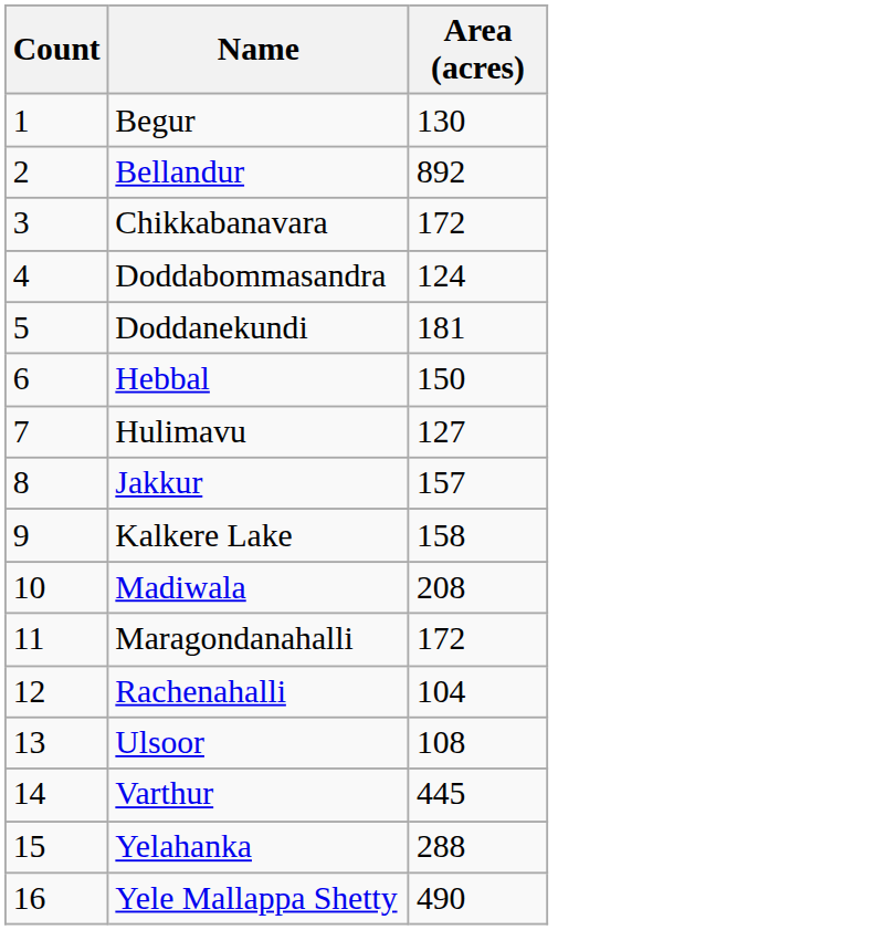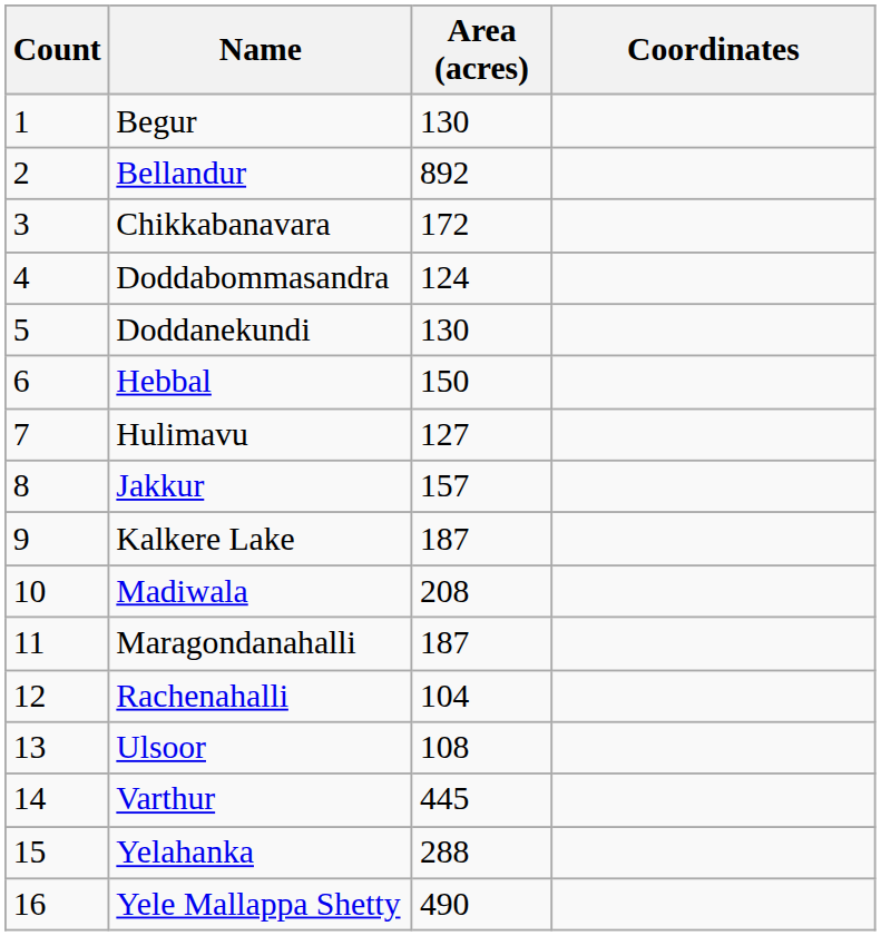+ column: Coordinates
Doddanekundi | Area (acres): 181 -> 130
Kalkere Lake | Area (acres): 158 -> 187
Maragondanahalli | Area (acres): 172 -> 187
